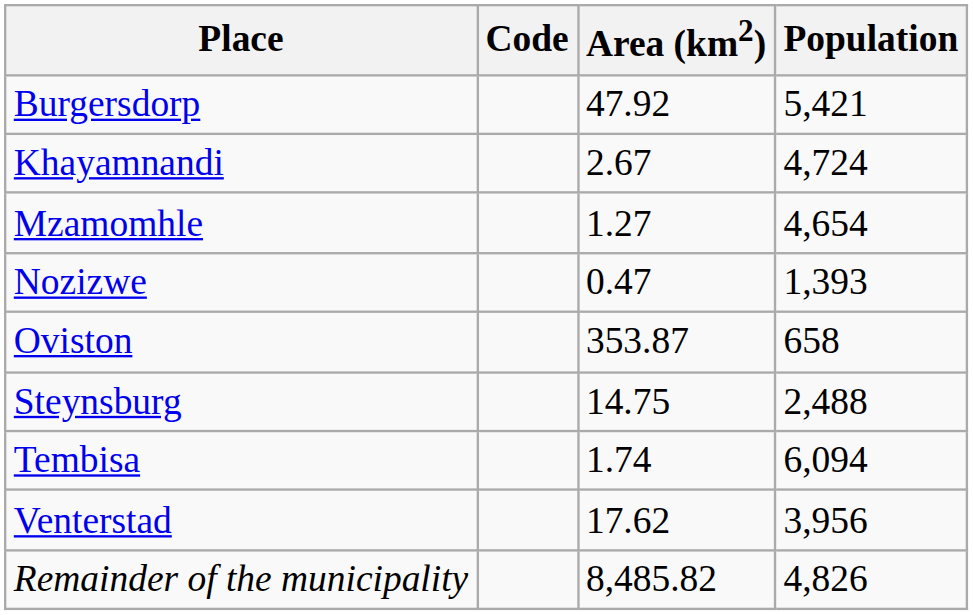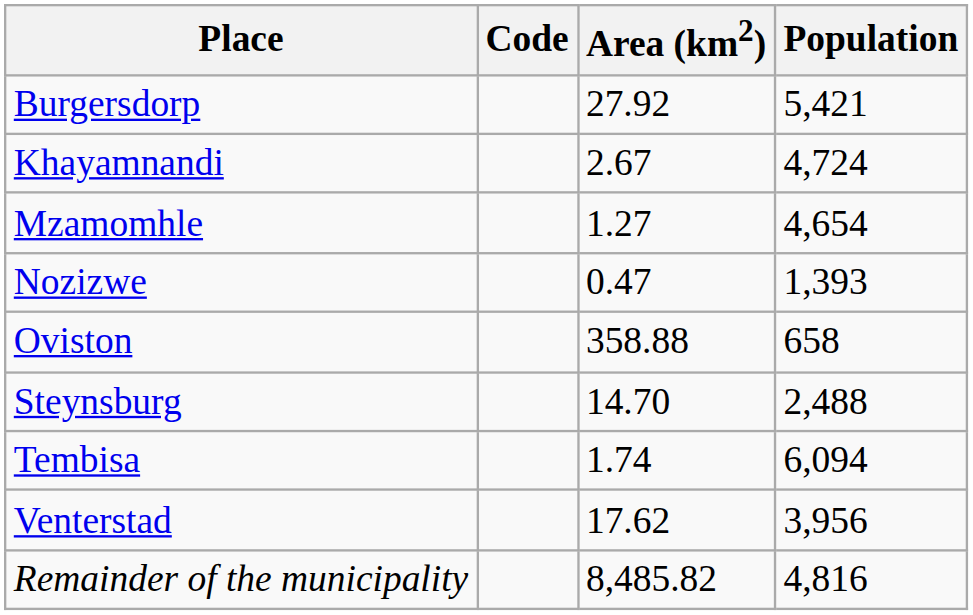Burgersdorp | Area (km2): 47.92 -> 27.92
Oviston | Area (km2): 353.87 -> 358.88
Steynsburg | Area (km2): 14.75 -> 14.70
Remainder of the municipality | Population: 4,826 -> 4,816
